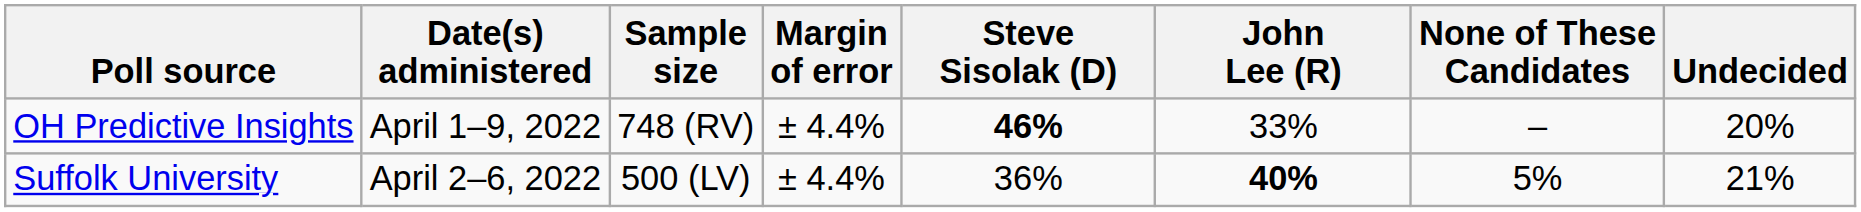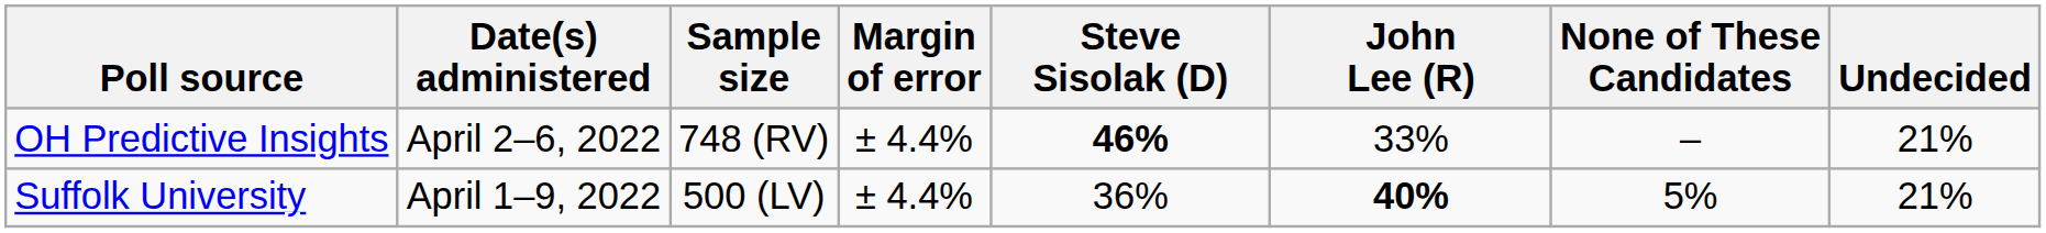OH Predictive Insights | Date(s) administered: April 1–9, 2022 -> April 2–6, 2022
OH Predictive Insights | Undecided: 20% -> 21%
Suffolk University | Date(s) administered: April 2–6, 2022 -> April 1–9, 2022
